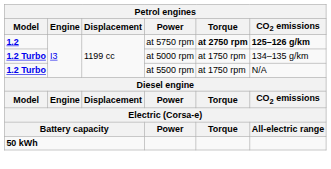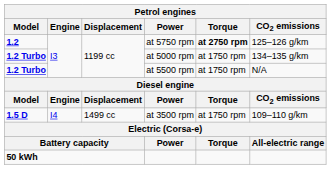at 5750 rpm | CO2 emissions: bold -> normal
+ row: 1.5 D | I4 | 1499 cc | at 3500 rpm | at 1750 rpm | 109–110 g/km
